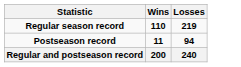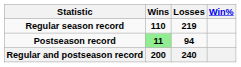+ column: Win%
Postseason record | Wins: no background -> lightgreen background
